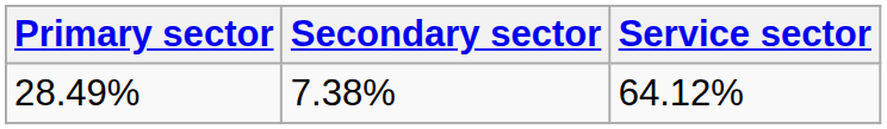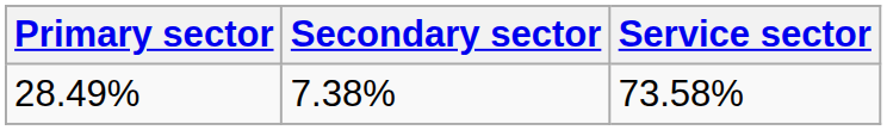28.49% | Service sector: 64.12% -> 73.58%
